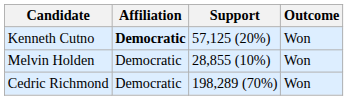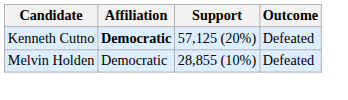Kenneth Cutno | Outcome: Won -> Defeated
Melvin Holden | Outcome: Won -> Defeated
- row: Cedric Richmond | Democratic | 198,289 (70%) | Won
